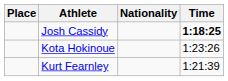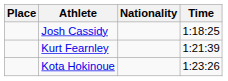Josh Cassidy | Time: bold -> normal
rows swapped: Kurt Fearnley <-> Kota Hokinoue
